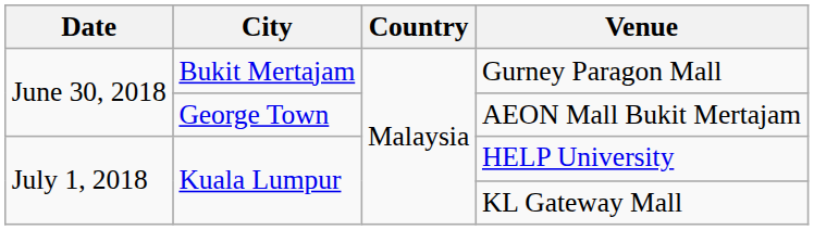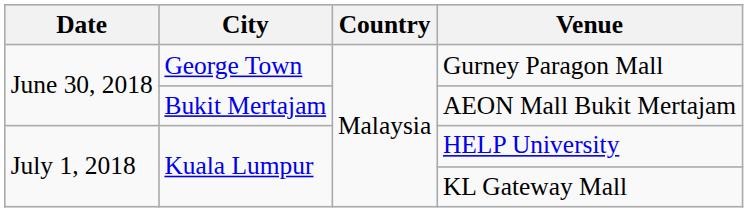Gurney Paragon Mall | City: Bukit Mertajam -> George Town
AEON Mall Bukit Mertajam | City: George Town -> Bukit Mertajam
